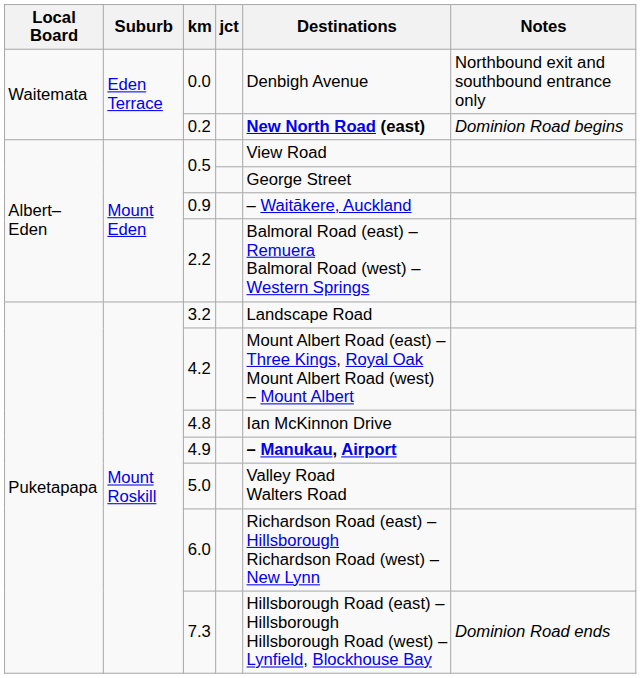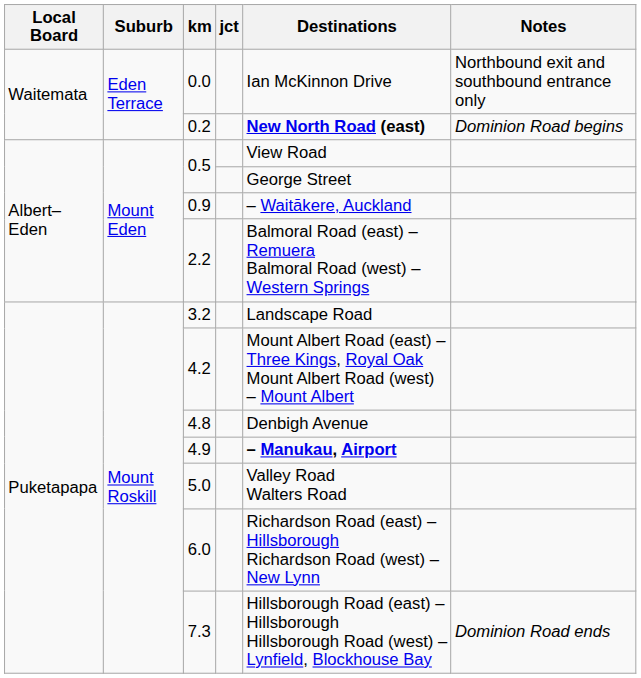0.0 | Destinations: Denbigh Avenue -> Ian McKinnon Drive
4.8 | Destinations: Ian McKinnon Drive -> Denbigh Avenue
